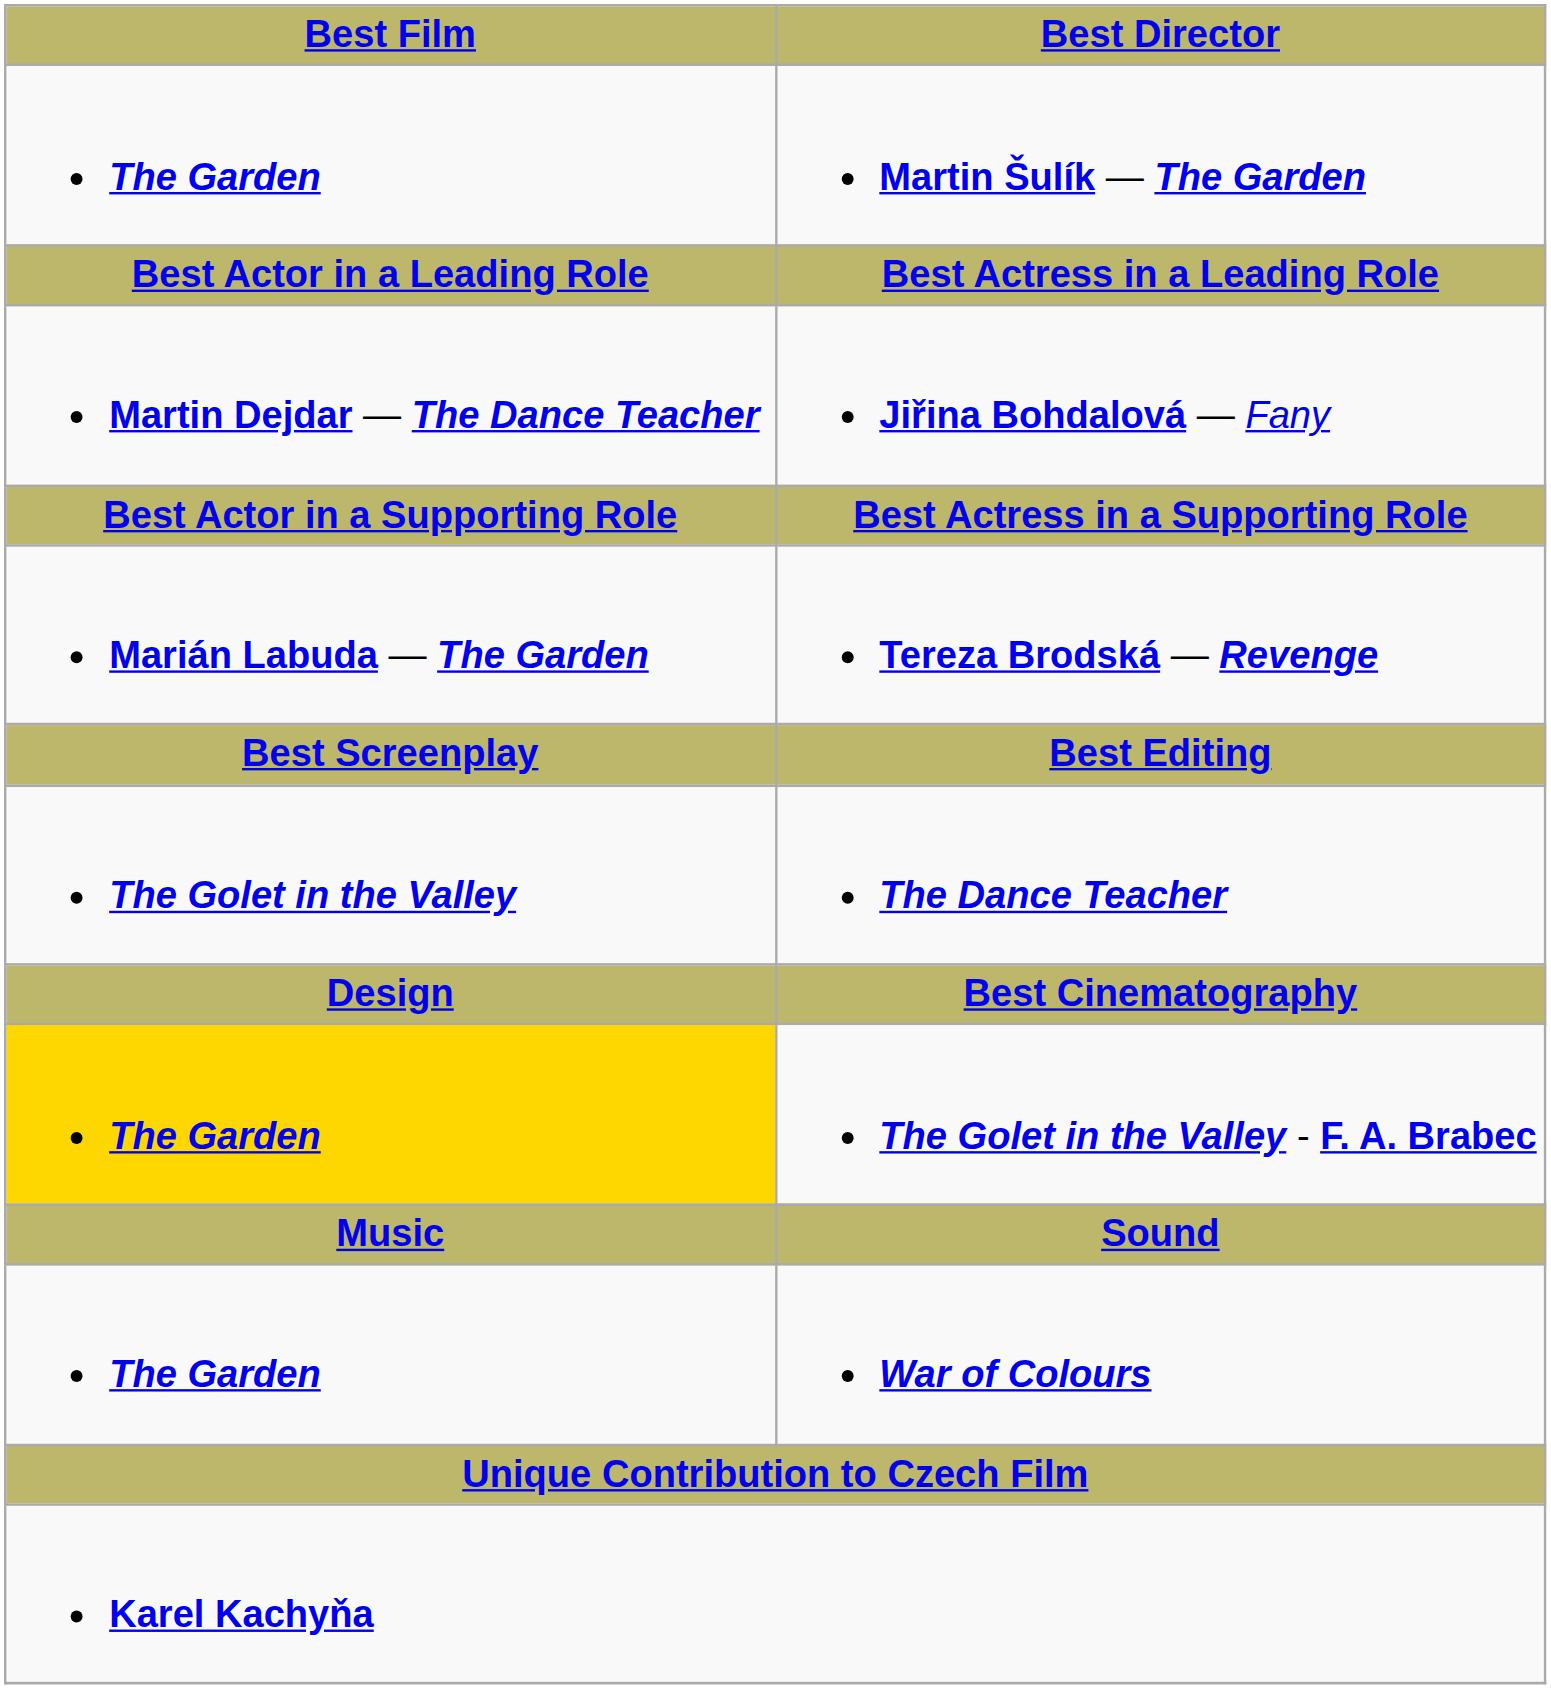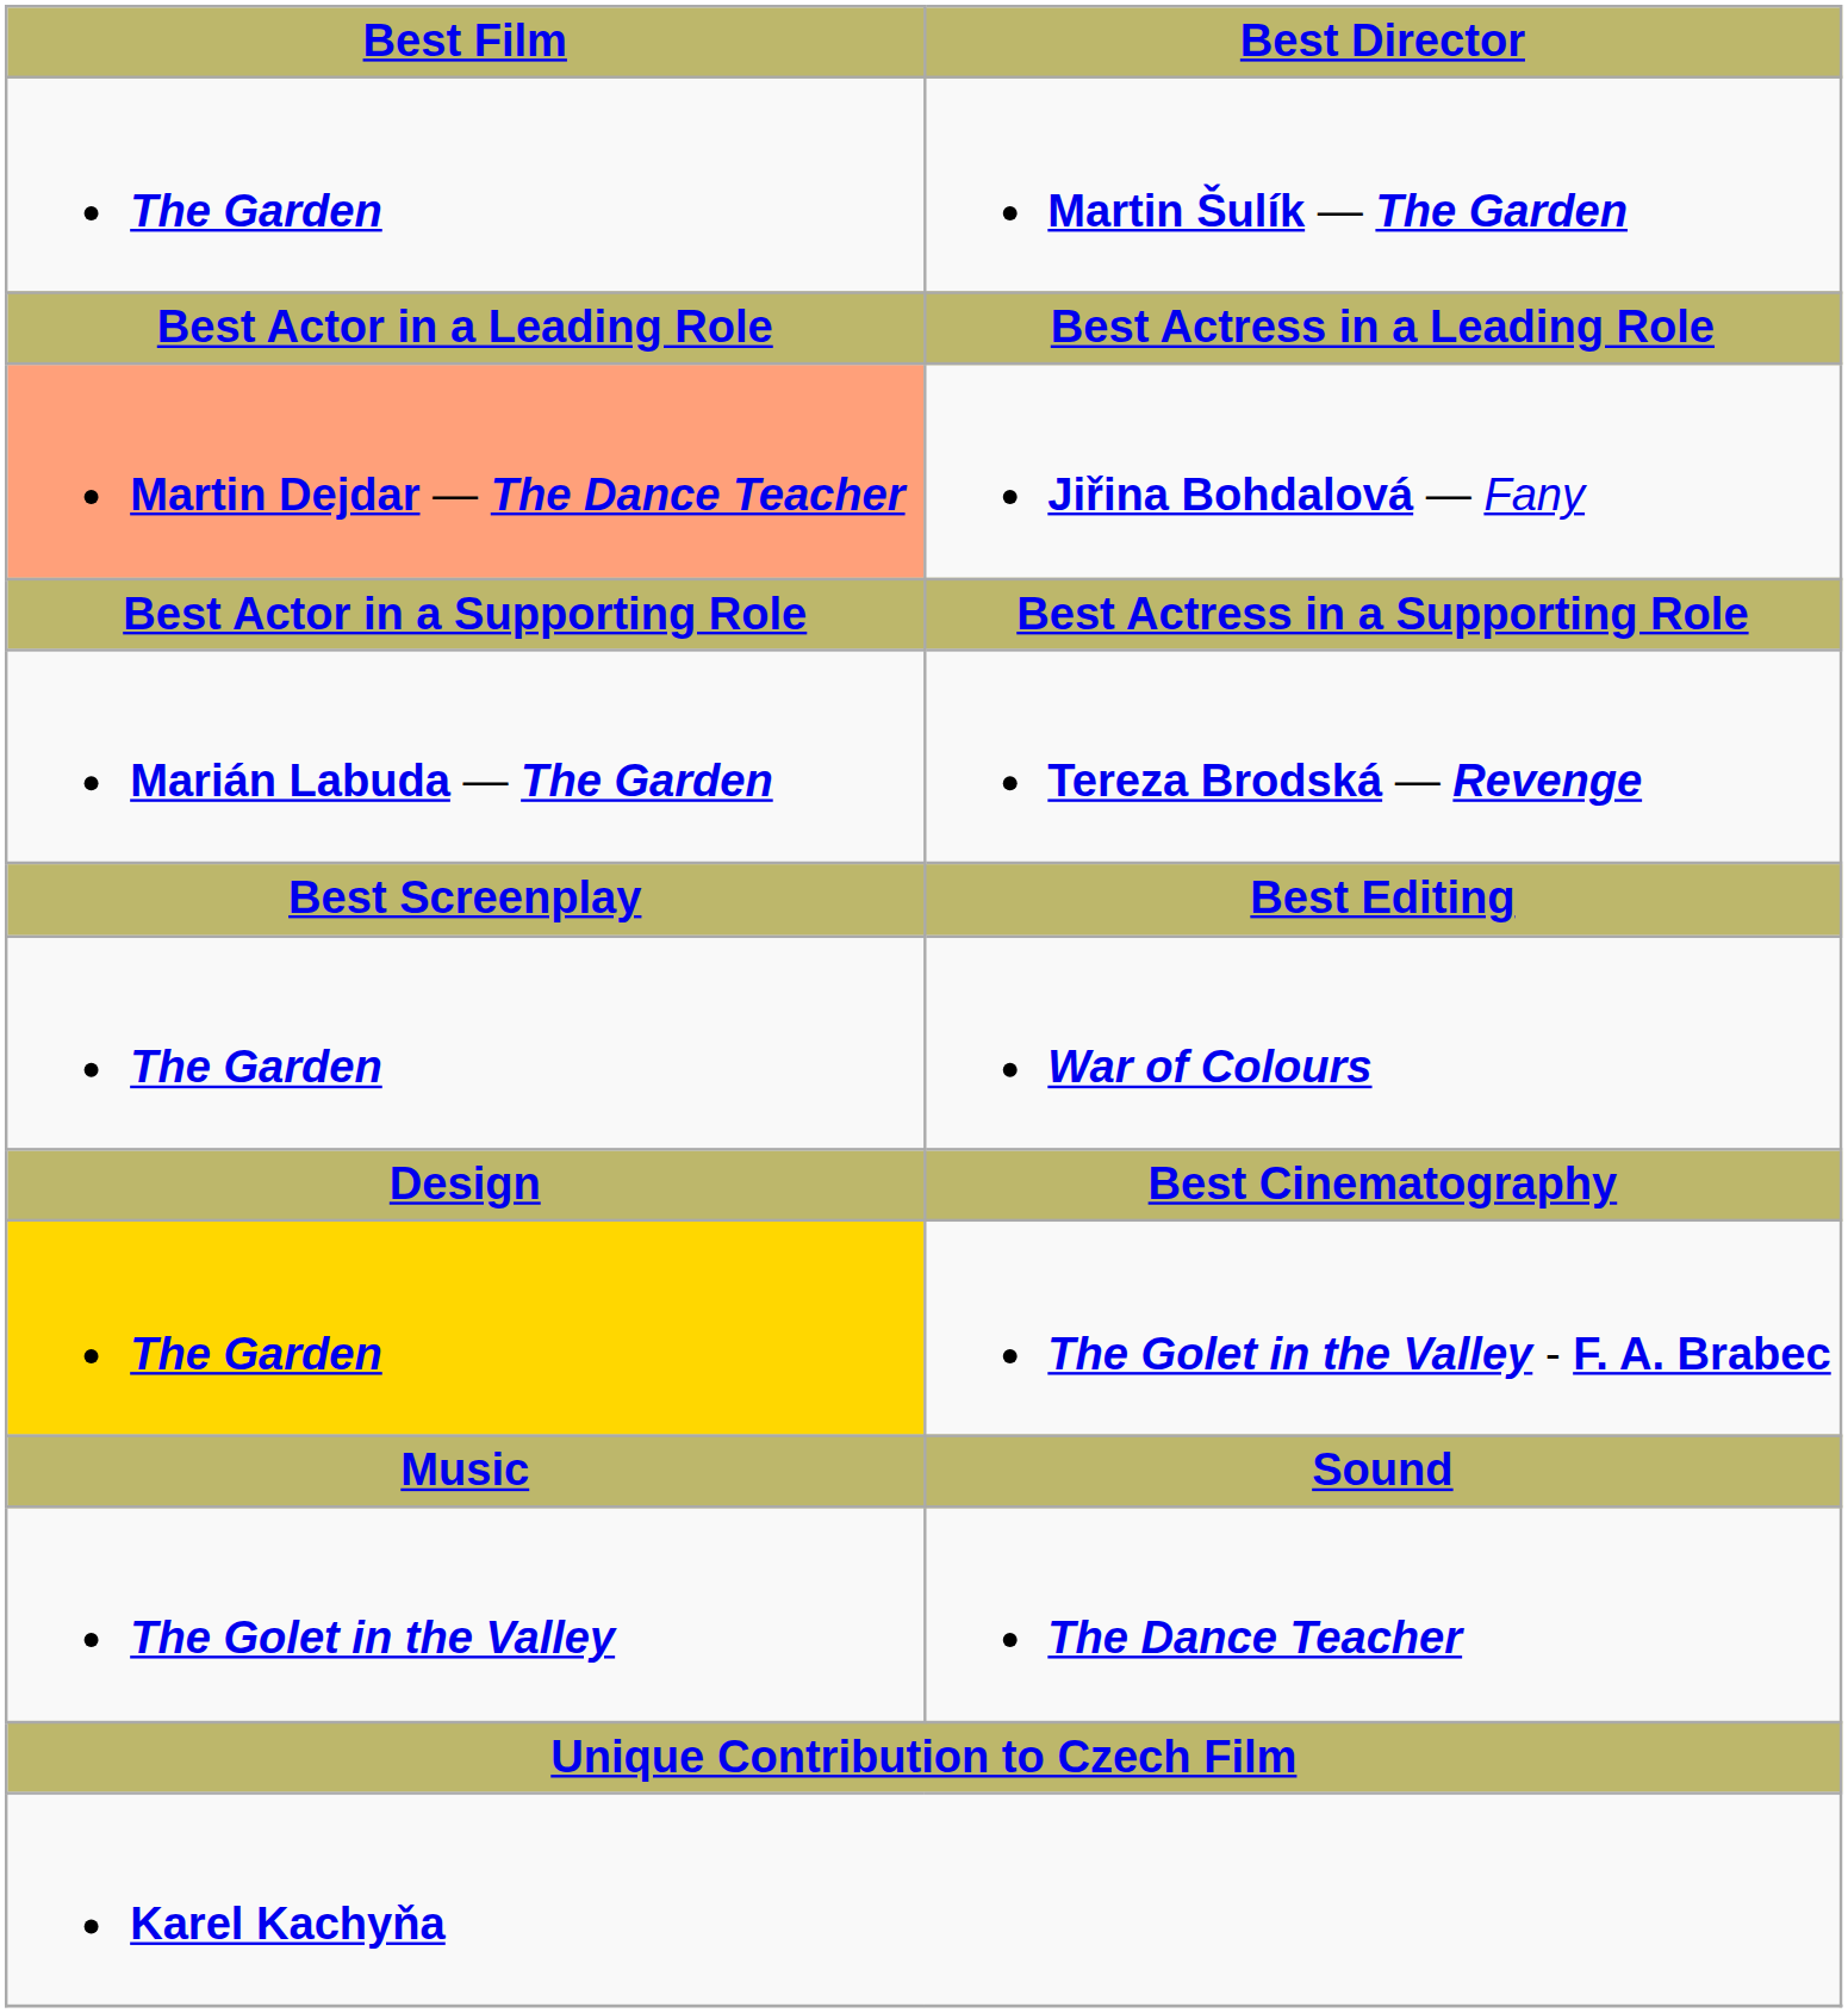Jiřina Bohdalová — Fany | Best Film: no background -> lightsalmon background
rows swapped: War of Colours <-> The Dance Teacher
